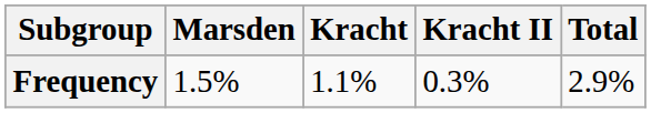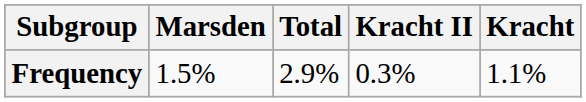columns swapped: Kracht <-> Total
